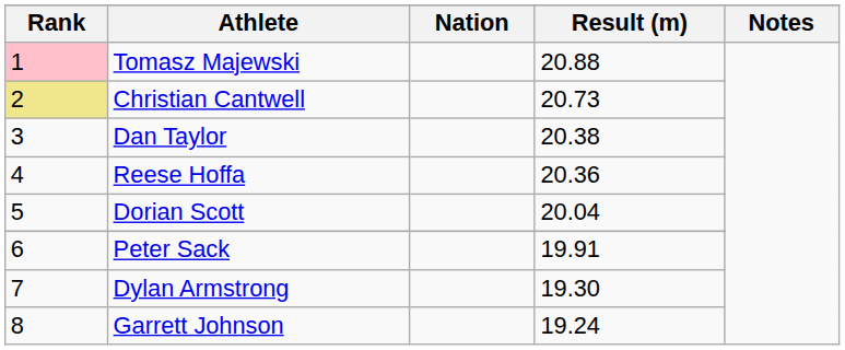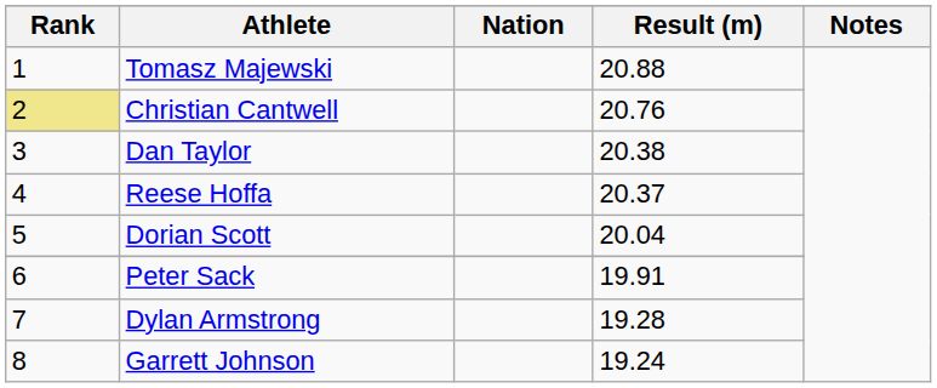Tomasz Majewski | Rank: pink background -> no background
Christian Cantwell | Result (m): 20.73 -> 20.76
Reese Hoffa | Result (m): 20.36 -> 20.37
Dylan Armstrong | Result (m): 19.30 -> 19.28
